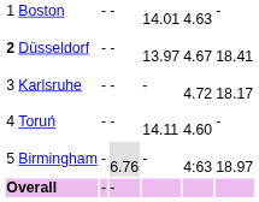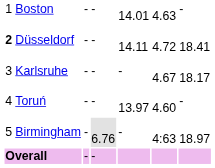Düsseldorf | column 5: 13.97 -> 14.11
Düsseldorf | column 6: 4.67 -> 4.72
Karlsruhe | column 6: 4.72 -> 4.67
Toruń | column 5: 14.11 -> 13.97
